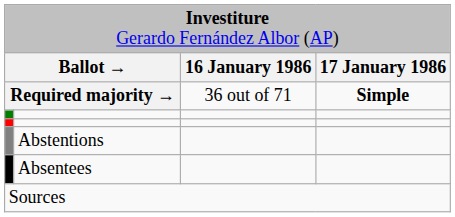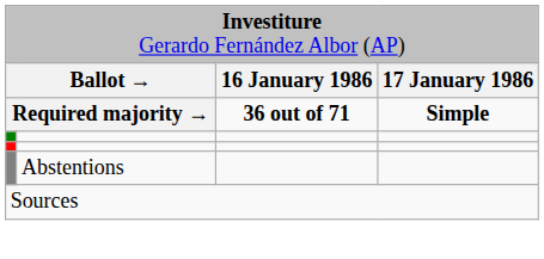Required majority → | column 3: normal -> bold
- row: Absentees
